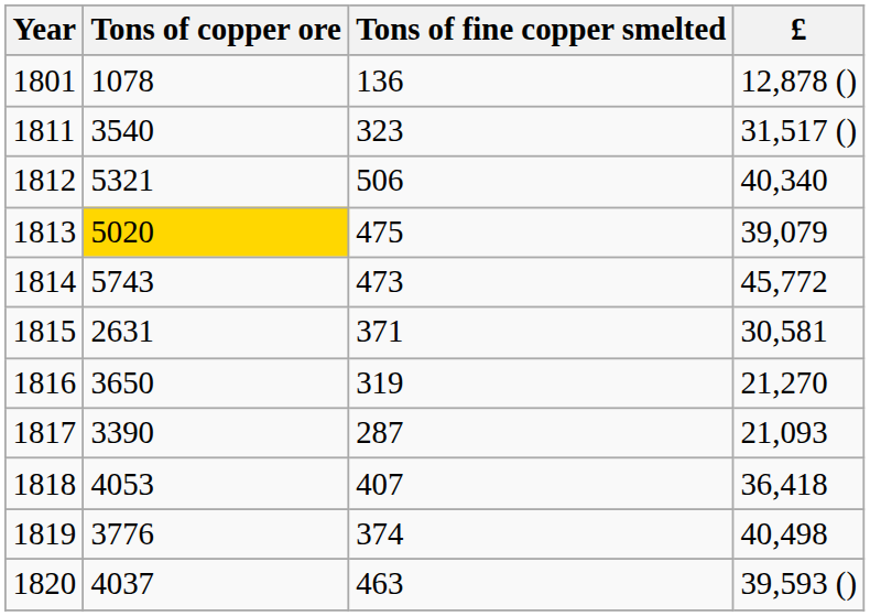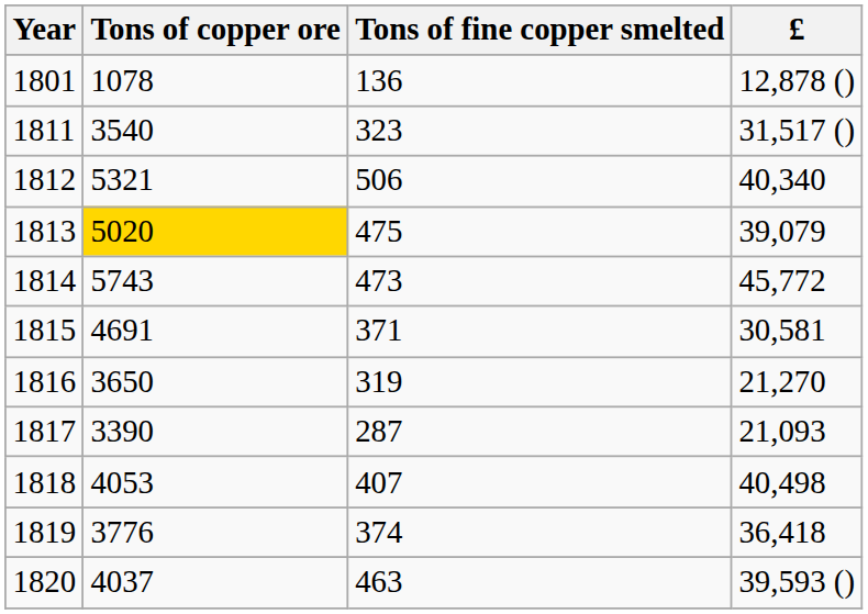1815 | Tons of copper ore: 2631 -> 4691
1818 | £: 36,418 -> 40,498
1819 | £: 40,498 -> 36,418
